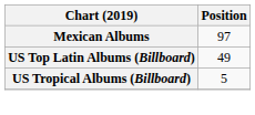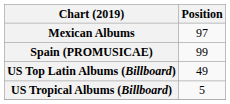+ row: Spain (PROMUSICAE) | 99
